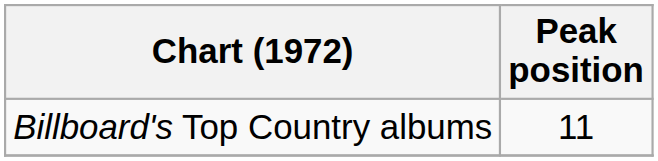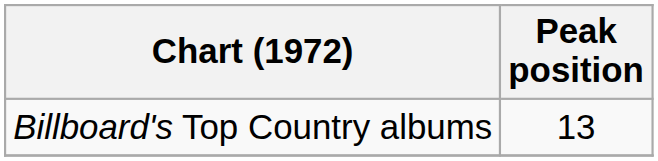Billboard's Top Country albums | Peak position: 11 -> 13
